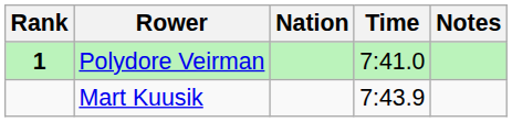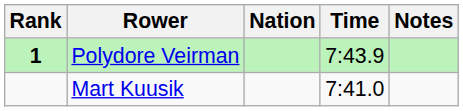Polydore Veirman | Time: 7:41.0 -> 7:43.9
Mart Kuusik | Time: 7:43.9 -> 7:41.0
